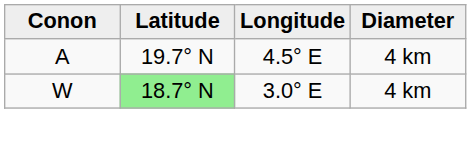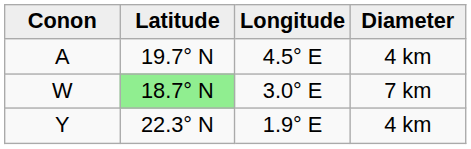W | Diameter: 4 km -> 7 km
+ row: Y | 22.3° N | 1.9° E | 4 km
